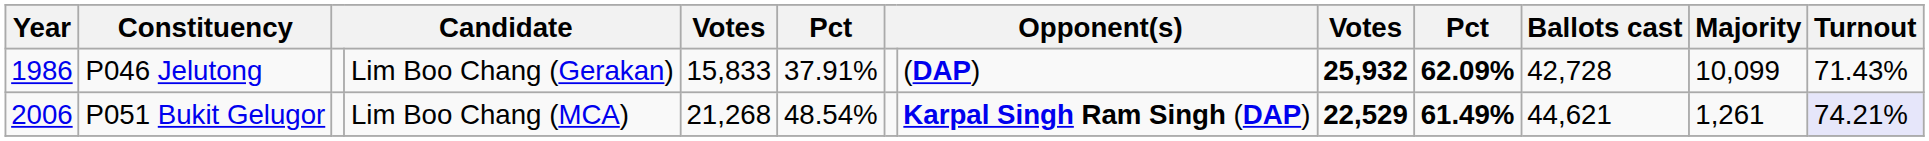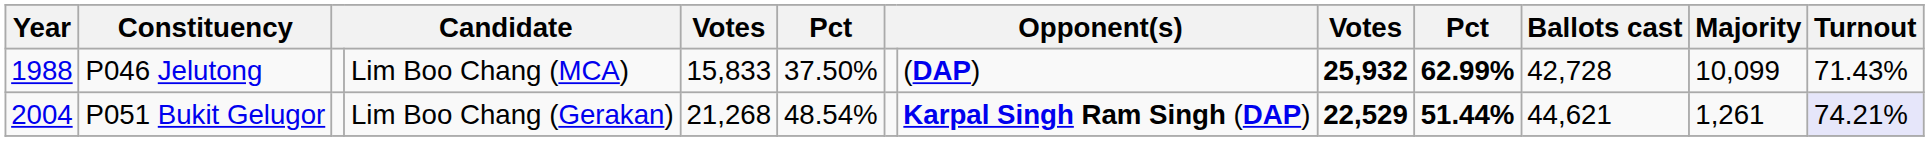P046 Jelutong | Year: 1986 -> 1988
P046 Jelutong | column 4: Lim Boo Chang (Gerakan) -> Lim Boo Chang (MCA)
P046 Jelutong | column 6: 37.91% -> 37.50%
P046 Jelutong | column 10: 62.09% -> 62.99%
P051 Bukit Gelugor | Year: 2006 -> 2004
P051 Bukit Gelugor | column 4: Lim Boo Chang (MCA) -> Lim Boo Chang (Gerakan)
P051 Bukit Gelugor | column 10: 61.49% -> 51.44%
